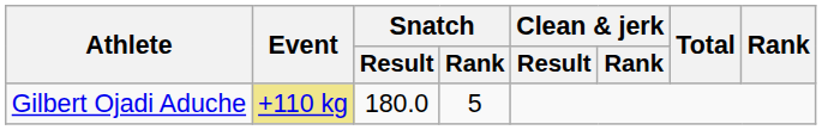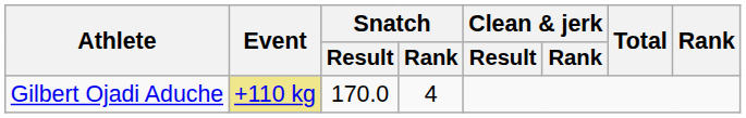Gilbert Ojadi Aduche | Snatch / Result: 180.0 -> 170.0
Gilbert Ojadi Aduche | Snatch / Rank: 5 -> 4
